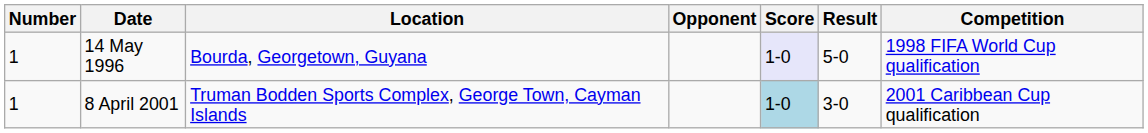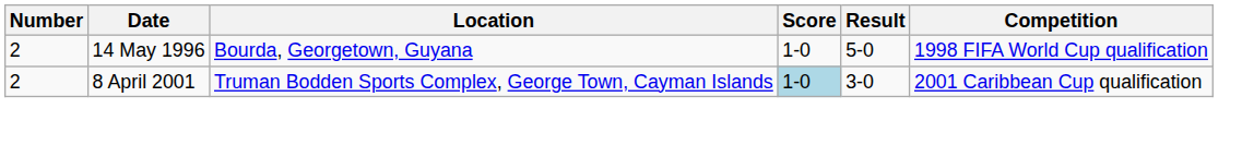- column: Opponent
14 May 1996 | Number: 1 -> 2
14 May 1996 | Score: lavender background -> no background
8 April 2001 | Number: 1 -> 2
